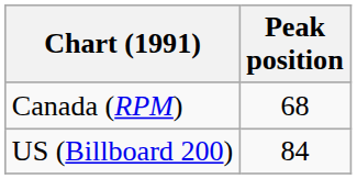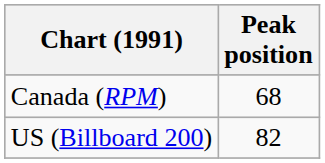US (Billboard 200) | Peak position: 84 -> 82
